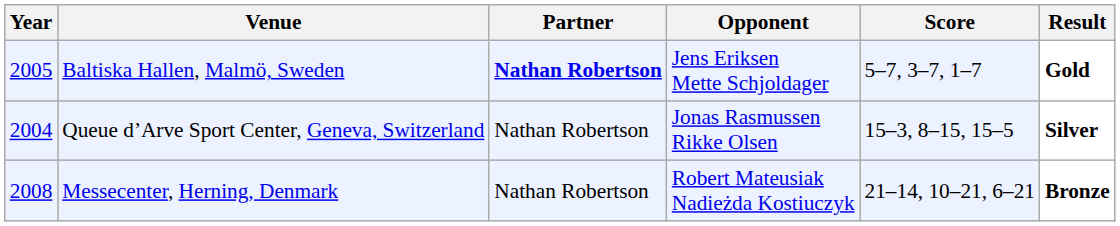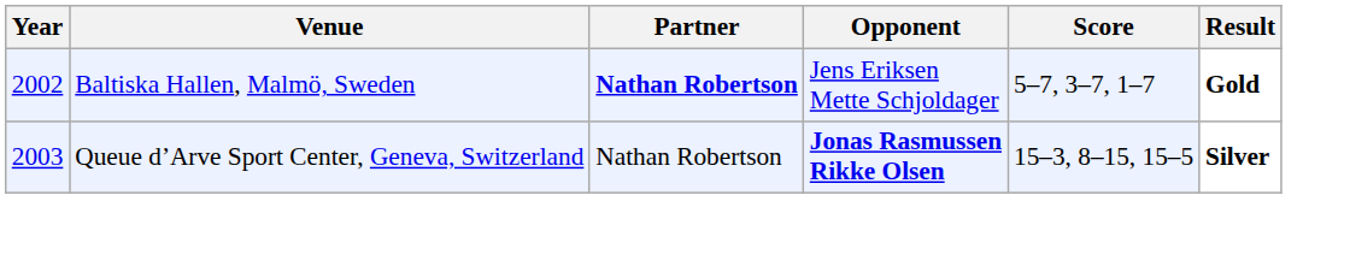Baltiska Hallen, Malmö, Sweden | Year: 2005 -> 2002
Queue d’Arve Sport Center, Geneva, Switzerland | Year: 2004 -> 2003
Queue d’Arve Sport Center, Geneva, Switzerland | Opponent: normal -> bold
- row: 2008 | Messecenter, Herning, Denmark | Nathan Robertson | Robert Mateusiak Nadieżda Kostiuczyk | 21–14, 10–21, 6–21 | Bronze
